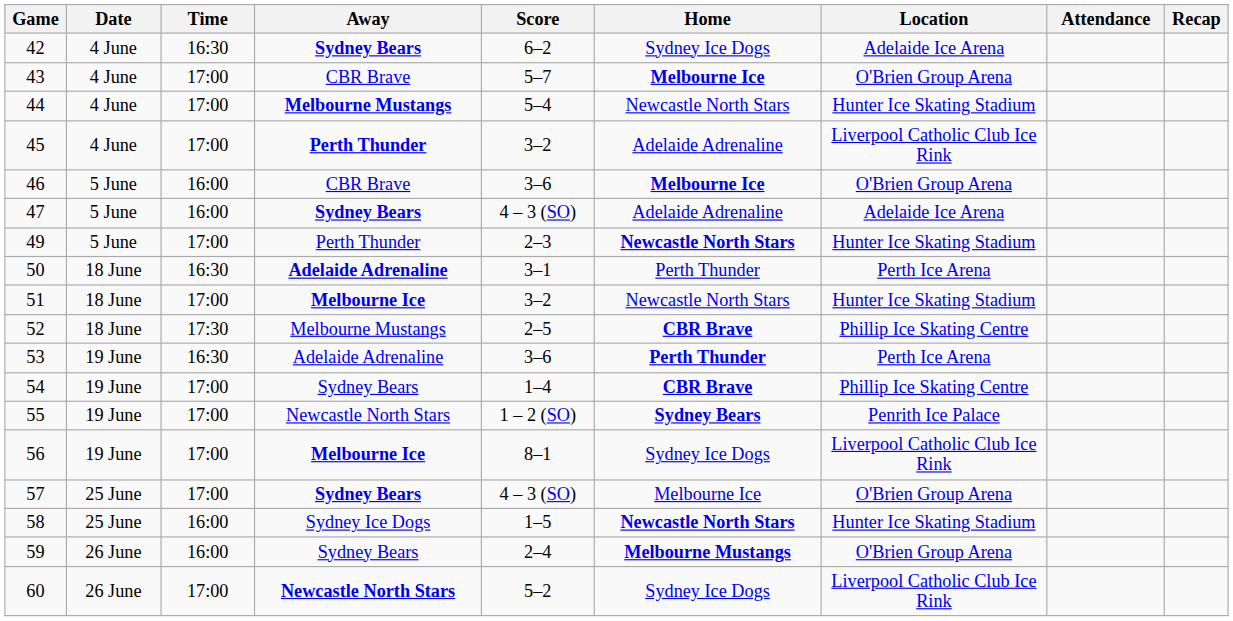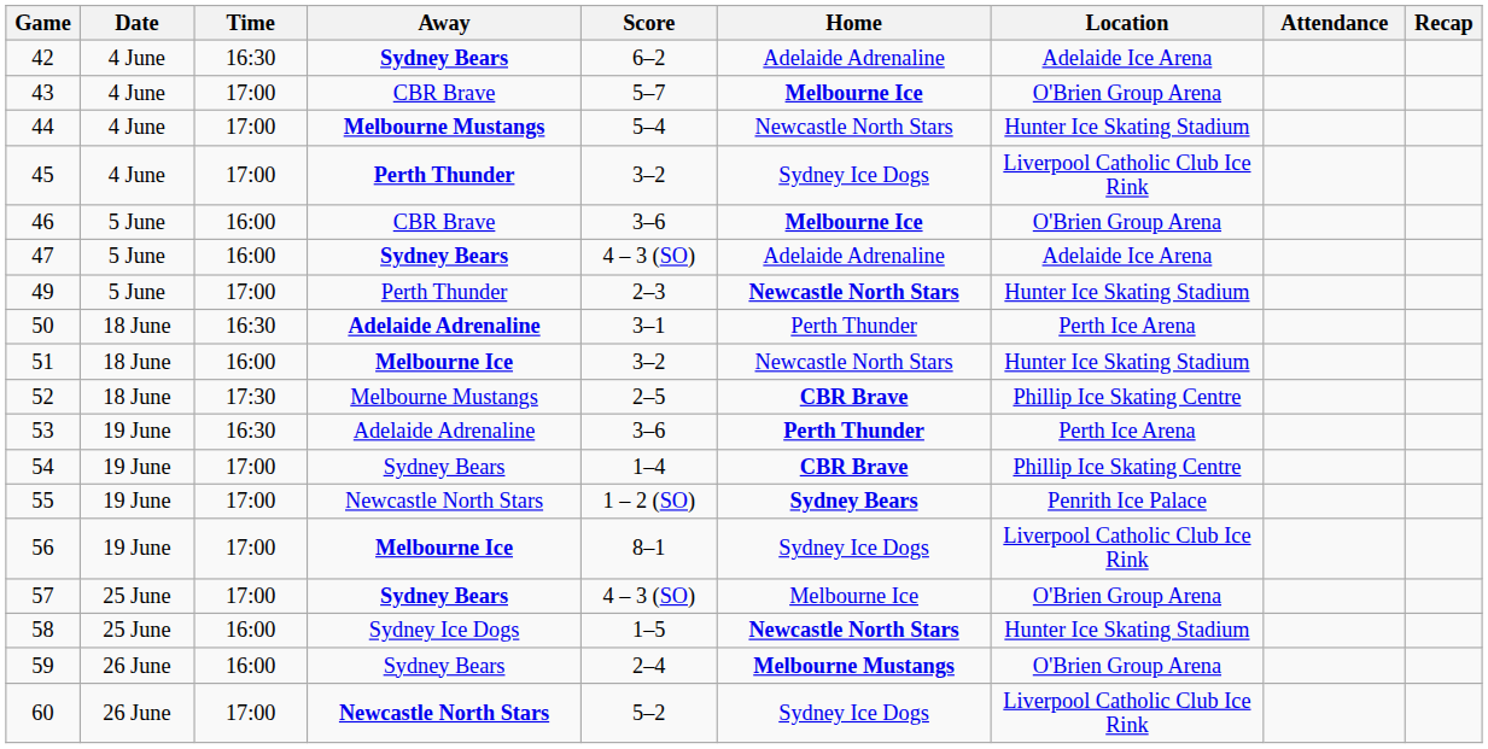42 | Home: Sydney Ice Dogs -> Adelaide Adrenaline
45 | Home: Adelaide Adrenaline -> Sydney Ice Dogs
51 | Time: 17:00 -> 16:00
